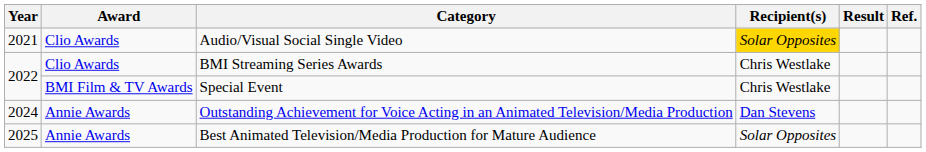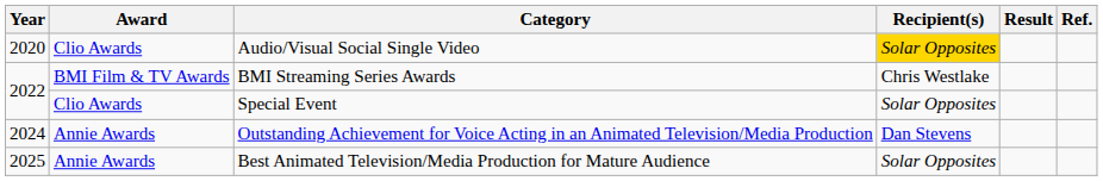Audio/Visual Social Single Video | Year: 2021 -> 2020
BMI Streaming Series Awards | Award: Clio Awards -> BMI Film & TV Awards
Special Event | Award: BMI Film & TV Awards -> Clio Awards
Special Event | Recipient(s): Chris Westlake -> Solar Opposites
